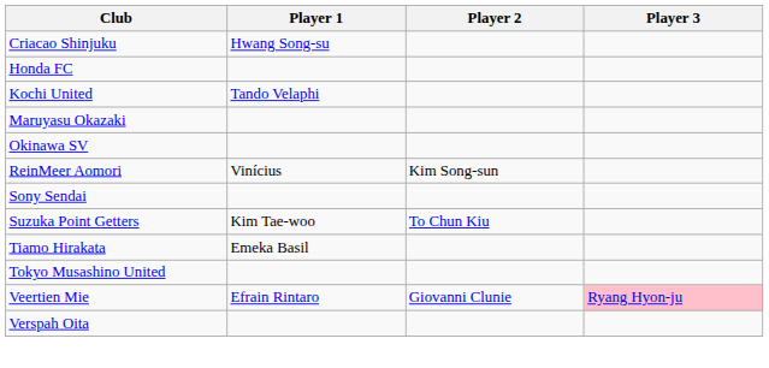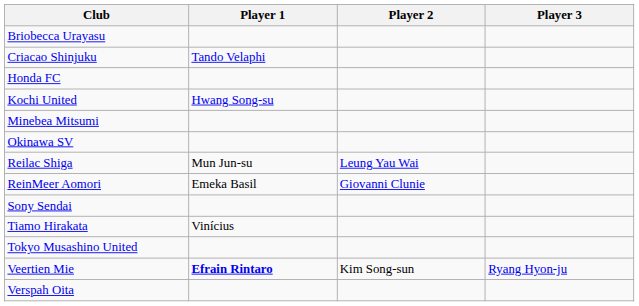+ row: Briobecca Urayasu
Criacao Shinjuku | Player 1: Hwang Song-su -> Tando Velaphi
Kochi United | Player 1: Tando Velaphi -> Hwang Song-su
- row: Maruyasu Okazaki
+ row: Minebea Mitsumi
+ row: Reilac Shiga | Mun Jun-su | Leung Yau Wai
ReinMeer Aomori | Player 1: Vinícius -> Emeka Basil
ReinMeer Aomori | Player 2: Kim Song-sun -> Giovanni Clunie
- row: Suzuka Point Getters | Kim Tae-woo | To Chun Kiu
Tiamo Hirakata | Player 1: Emeka Basil -> Vinícius
Veertien Mie | Player 1: normal -> bold
Veertien Mie | Player 2: Giovanni Clunie -> Kim Song-sun
Veertien Mie | Player 3: pink background -> no background
